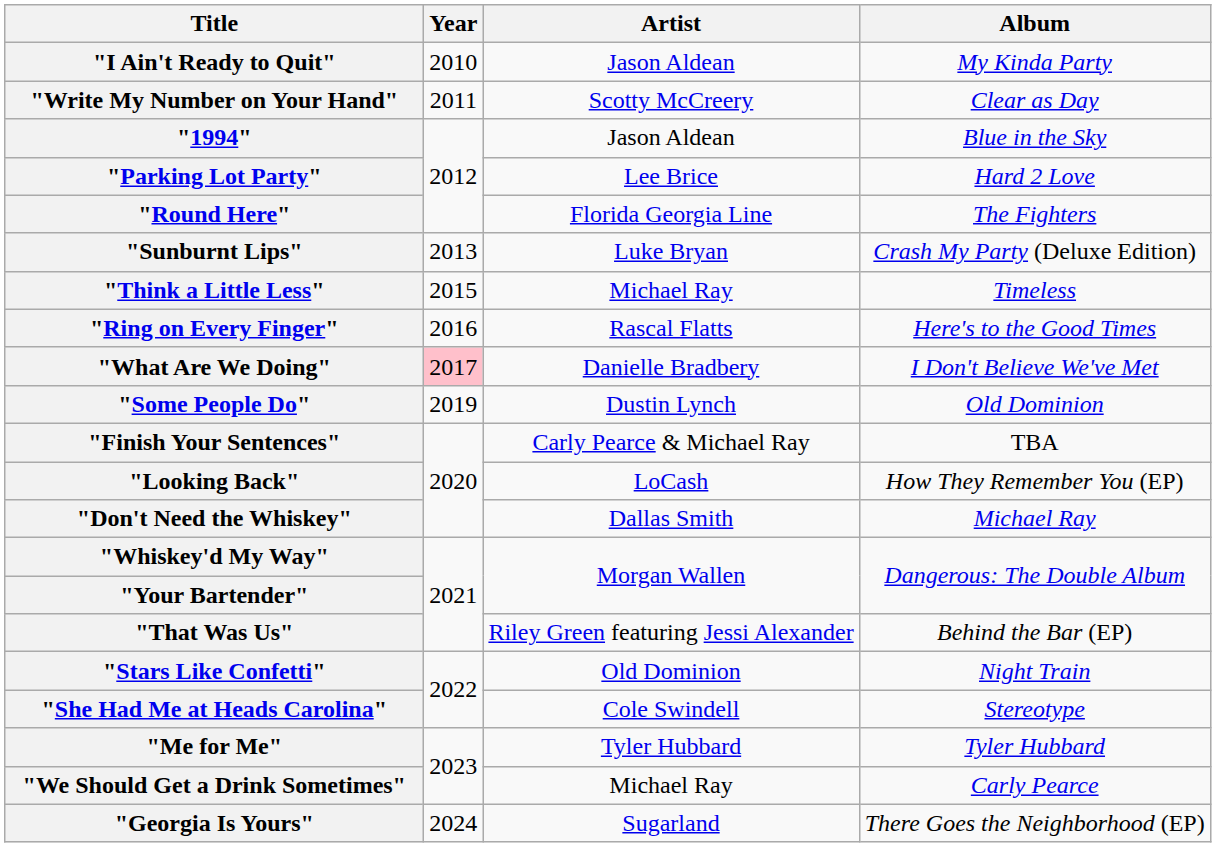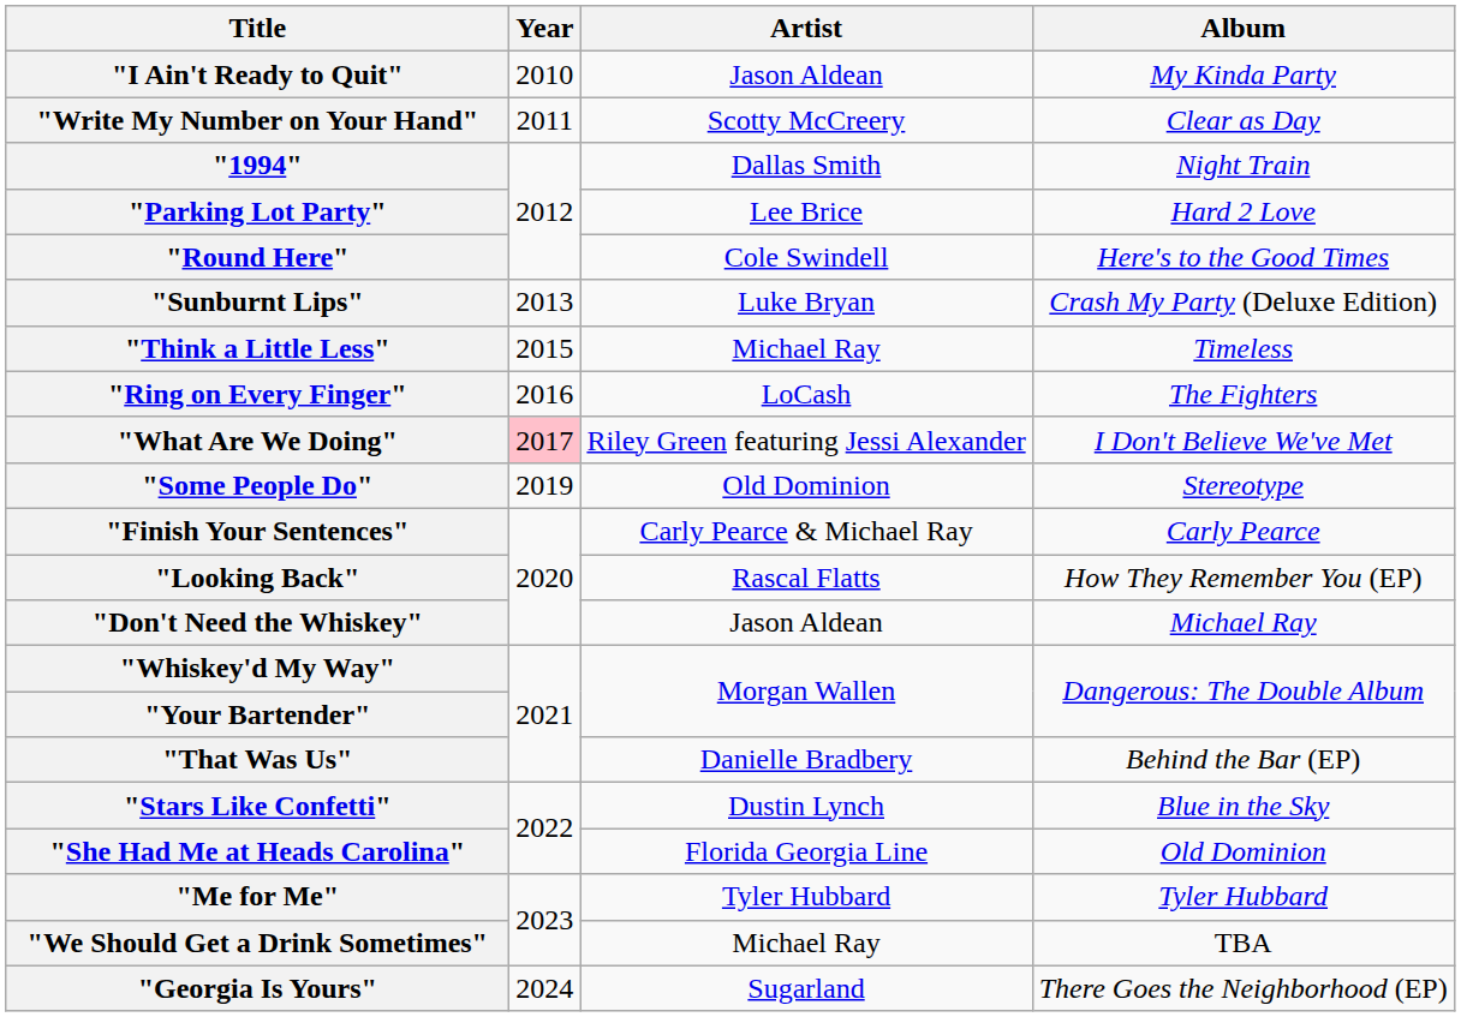"1994" | Artist: Jason Aldean -> Dallas Smith
"1994" | Album: Blue in the Sky -> Night Train
"Round Here" | Artist: Florida Georgia Line -> Cole Swindell
"Round Here" | Album: The Fighters -> Here's to the Good Times
"Ring on Every Finger" | Artist: Rascal Flatts -> LoCash
"Ring on Every Finger" | Album: Here's to the Good Times -> The Fighters
"What Are We Doing" | Artist: Danielle Bradbery -> Riley Green featuring Jessi Alexander
"Some People Do" | Artist: Dustin Lynch -> Old Dominion
"Some People Do" | Album: Old Dominion -> Stereotype
"Finish Your Sentences" | Album: TBA -> Carly Pearce
"Looking Back" | Artist: LoCash -> Rascal Flatts
"Don't Need the Whiskey" | Artist: Dallas Smith -> Jason Aldean
"That Was Us" | Artist: Riley Green featuring Jessi Alexander -> Danielle Bradbery
"Stars Like Confetti" | Artist: Old Dominion -> Dustin Lynch
"Stars Like Confetti" | Album: Night Train -> Blue in the Sky
"She Had Me at Heads Carolina" | Artist: Cole Swindell -> Florida Georgia Line
"She Had Me at Heads Carolina" | Album: Stereotype -> Old Dominion
"We Should Get a Drink Sometimes" | Album: Carly Pearce -> TBA
